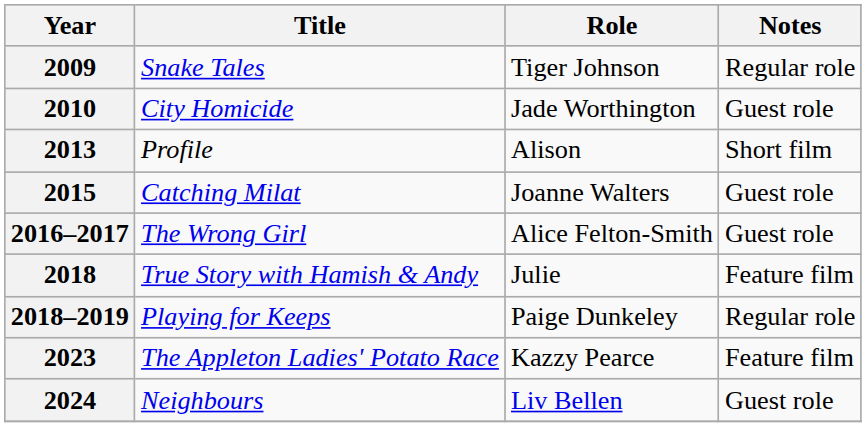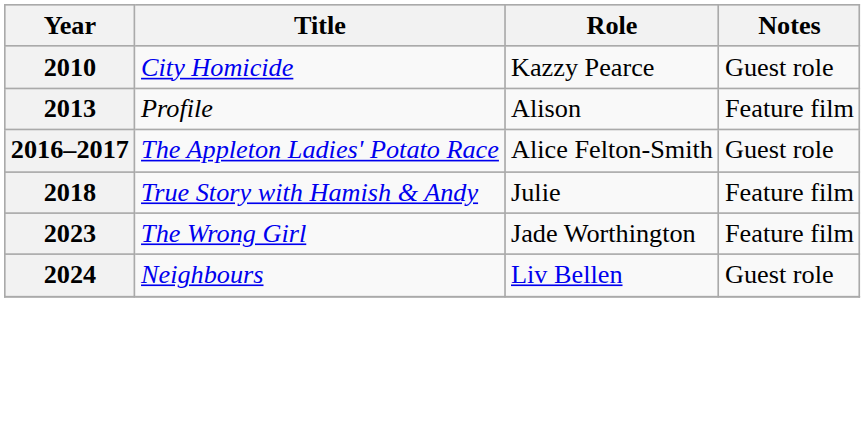- row: 2009 | Snake Tales | Tiger Johnson | Regular role
2010 | Role: Jade Worthington -> Kazzy Pearce
2013 | Notes: Short film -> Feature film
- row: 2015 | Catching Milat | Joanne Walters | Guest role
2016–2017 | Title: The Wrong Girl -> The Appleton Ladies' Potato Race
- row: 2018–2019 | Playing for Keeps | Paige Dunkeley | Regular role
2023 | Title: The Appleton Ladies' Potato Race -> The Wrong Girl
2023 | Role: Kazzy Pearce -> Jade Worthington
